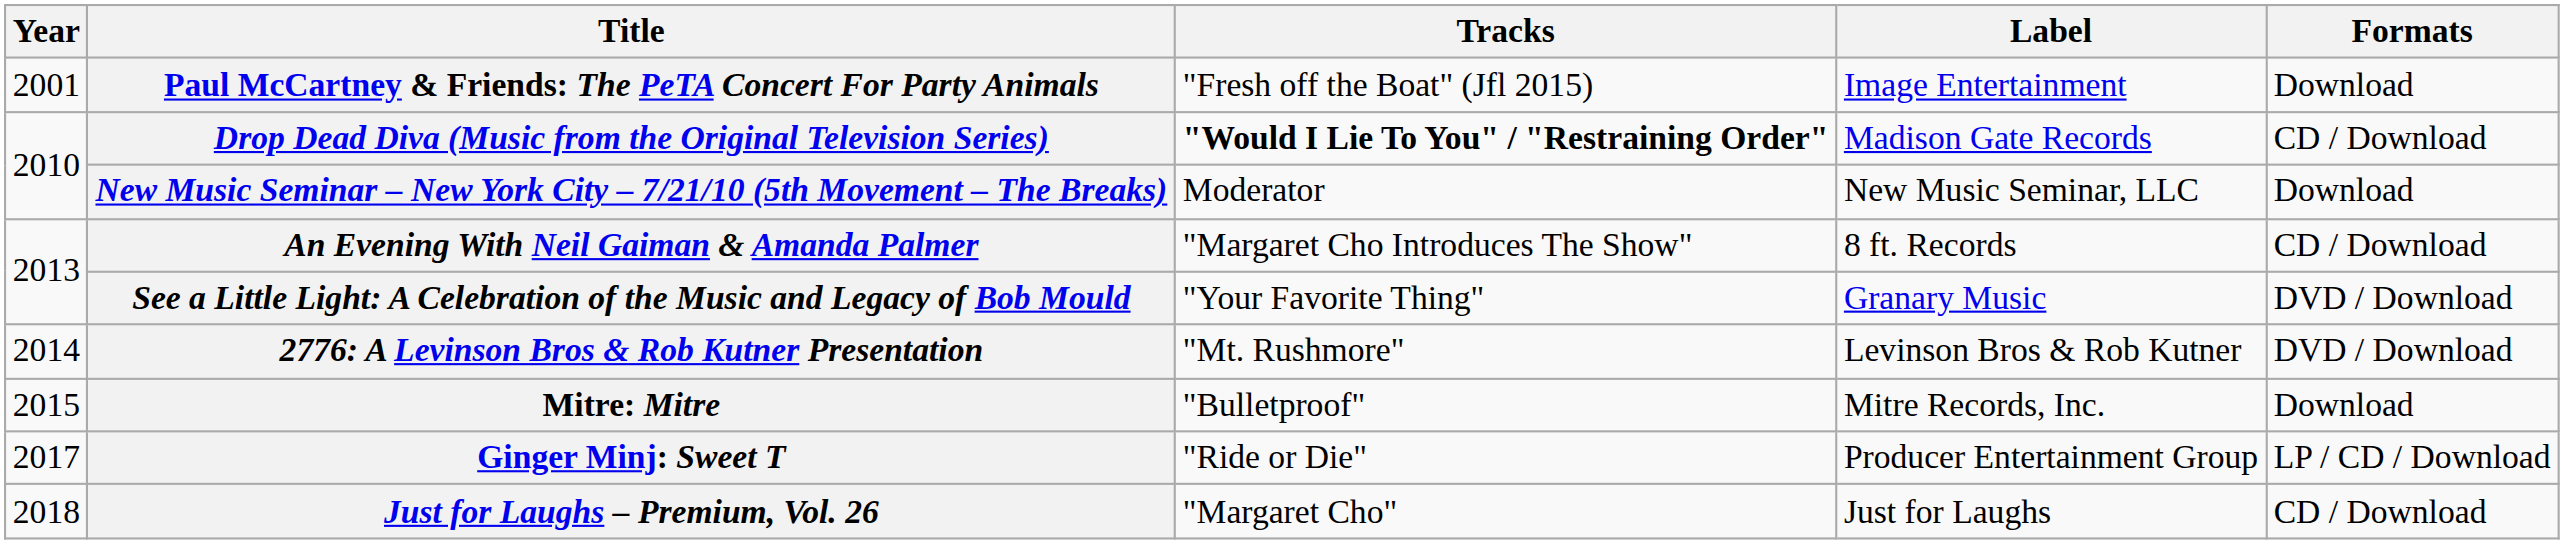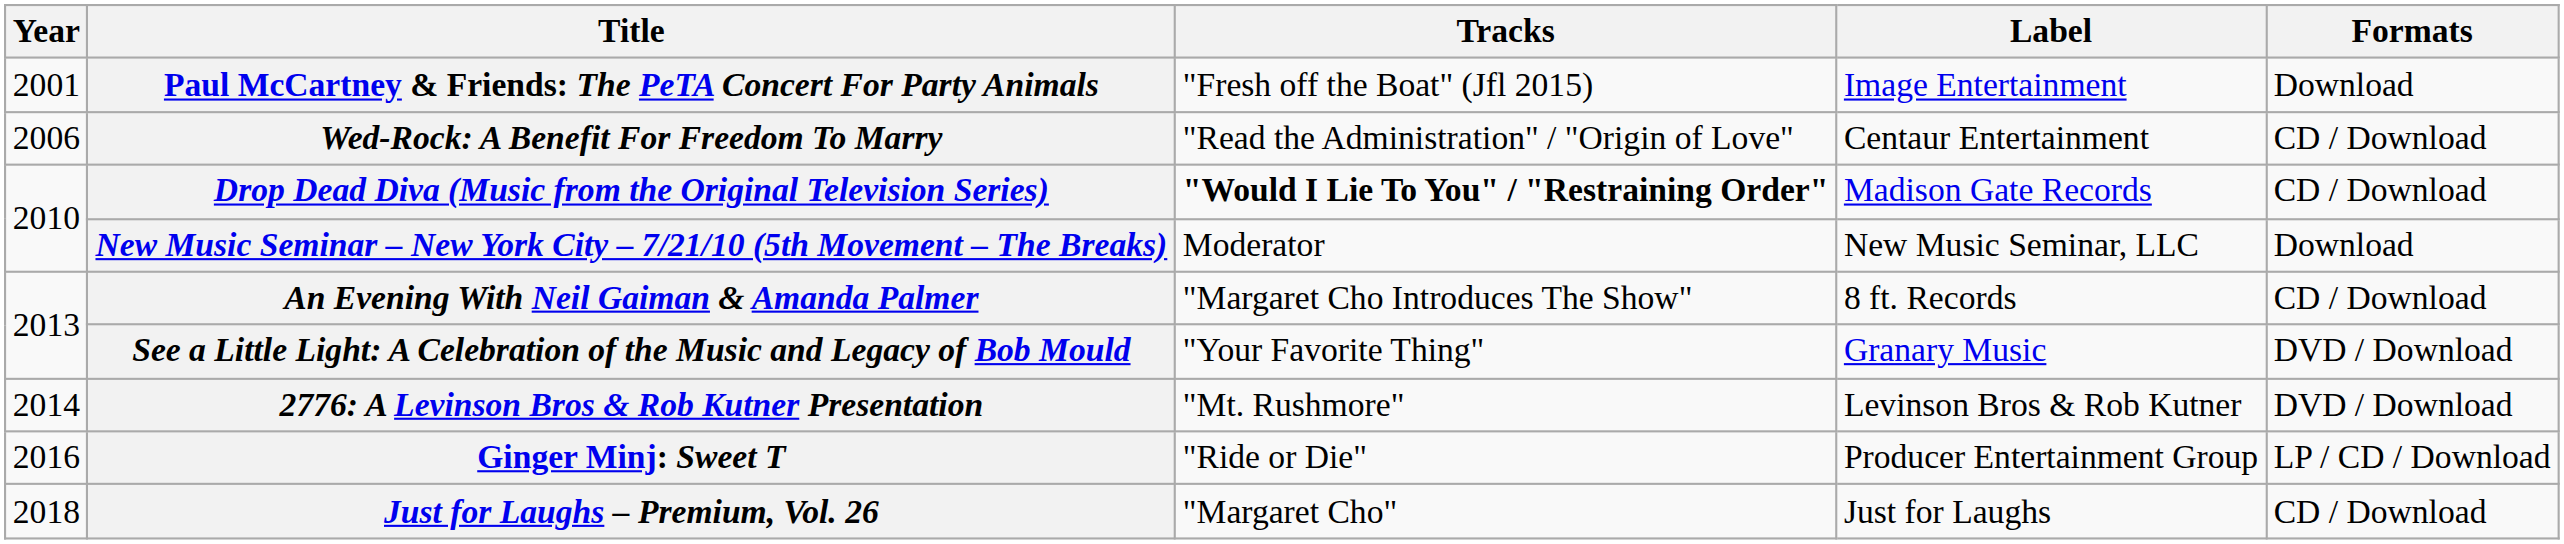+ row: 2006 | Wed-Rock: A Benefit For Freedom To Marry | "Read the Administration" / "Origin of Love" | Centaur Entertainment | CD / Download
- row: 2015 | Mitre: Mitre | "Bulletproof" | Mitre Records, Inc. | Download
Ginger Minj: Sweet T | Year: 2017 -> 2016
